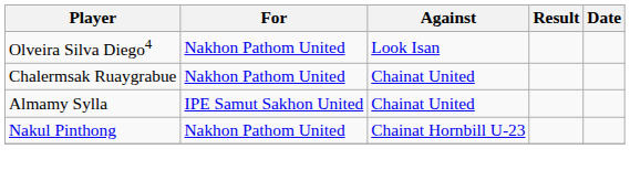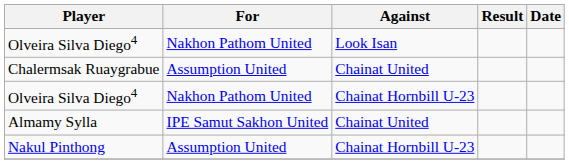Chalermsak Ruaygrabue | For: Nakhon Pathom United -> Assumption United
+ row: Olveira Silva Diego4 | Nakhon Pathom United | Chainat Hornbill U-23
Nakul Pinthong | For: Nakhon Pathom United -> Assumption United
